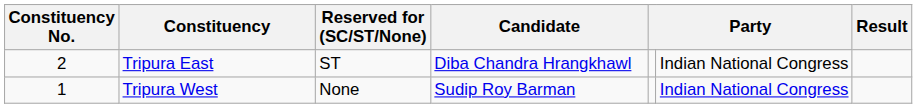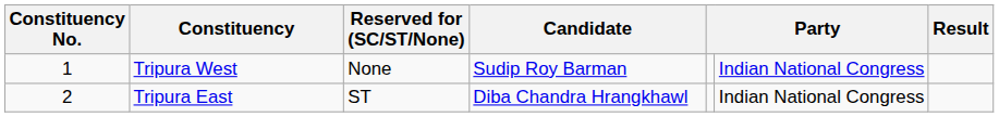rows swapped: Tripura West <-> Tripura East
